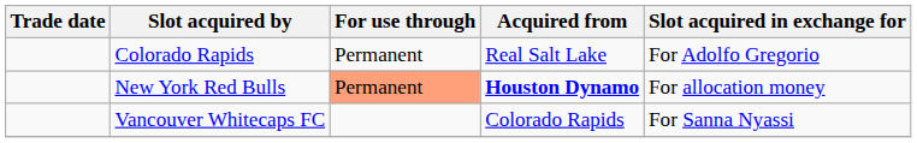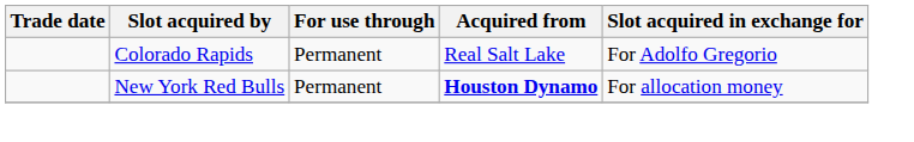New York Red Bulls | For use through: lightsalmon background -> no background
- row: Vancouver Whitecaps FC | Colorado Rapids | For Sanna Nyassi
